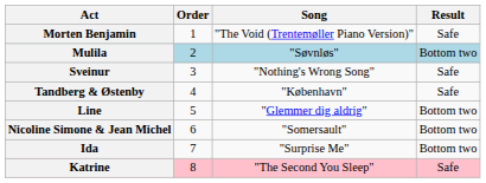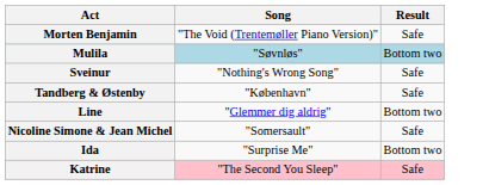- column: Order | 1 | 2 | 3 | 4 | 5 | 6 | 7 | 8
Nicoline Simone & Jean Michel | Result: Bottom two -> Safe
